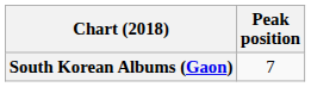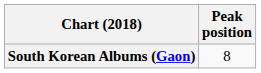South Korean Albums (Gaon) | Peak position: 7 -> 8
